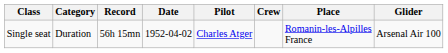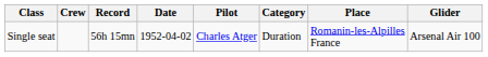columns swapped: Category <-> Crew
